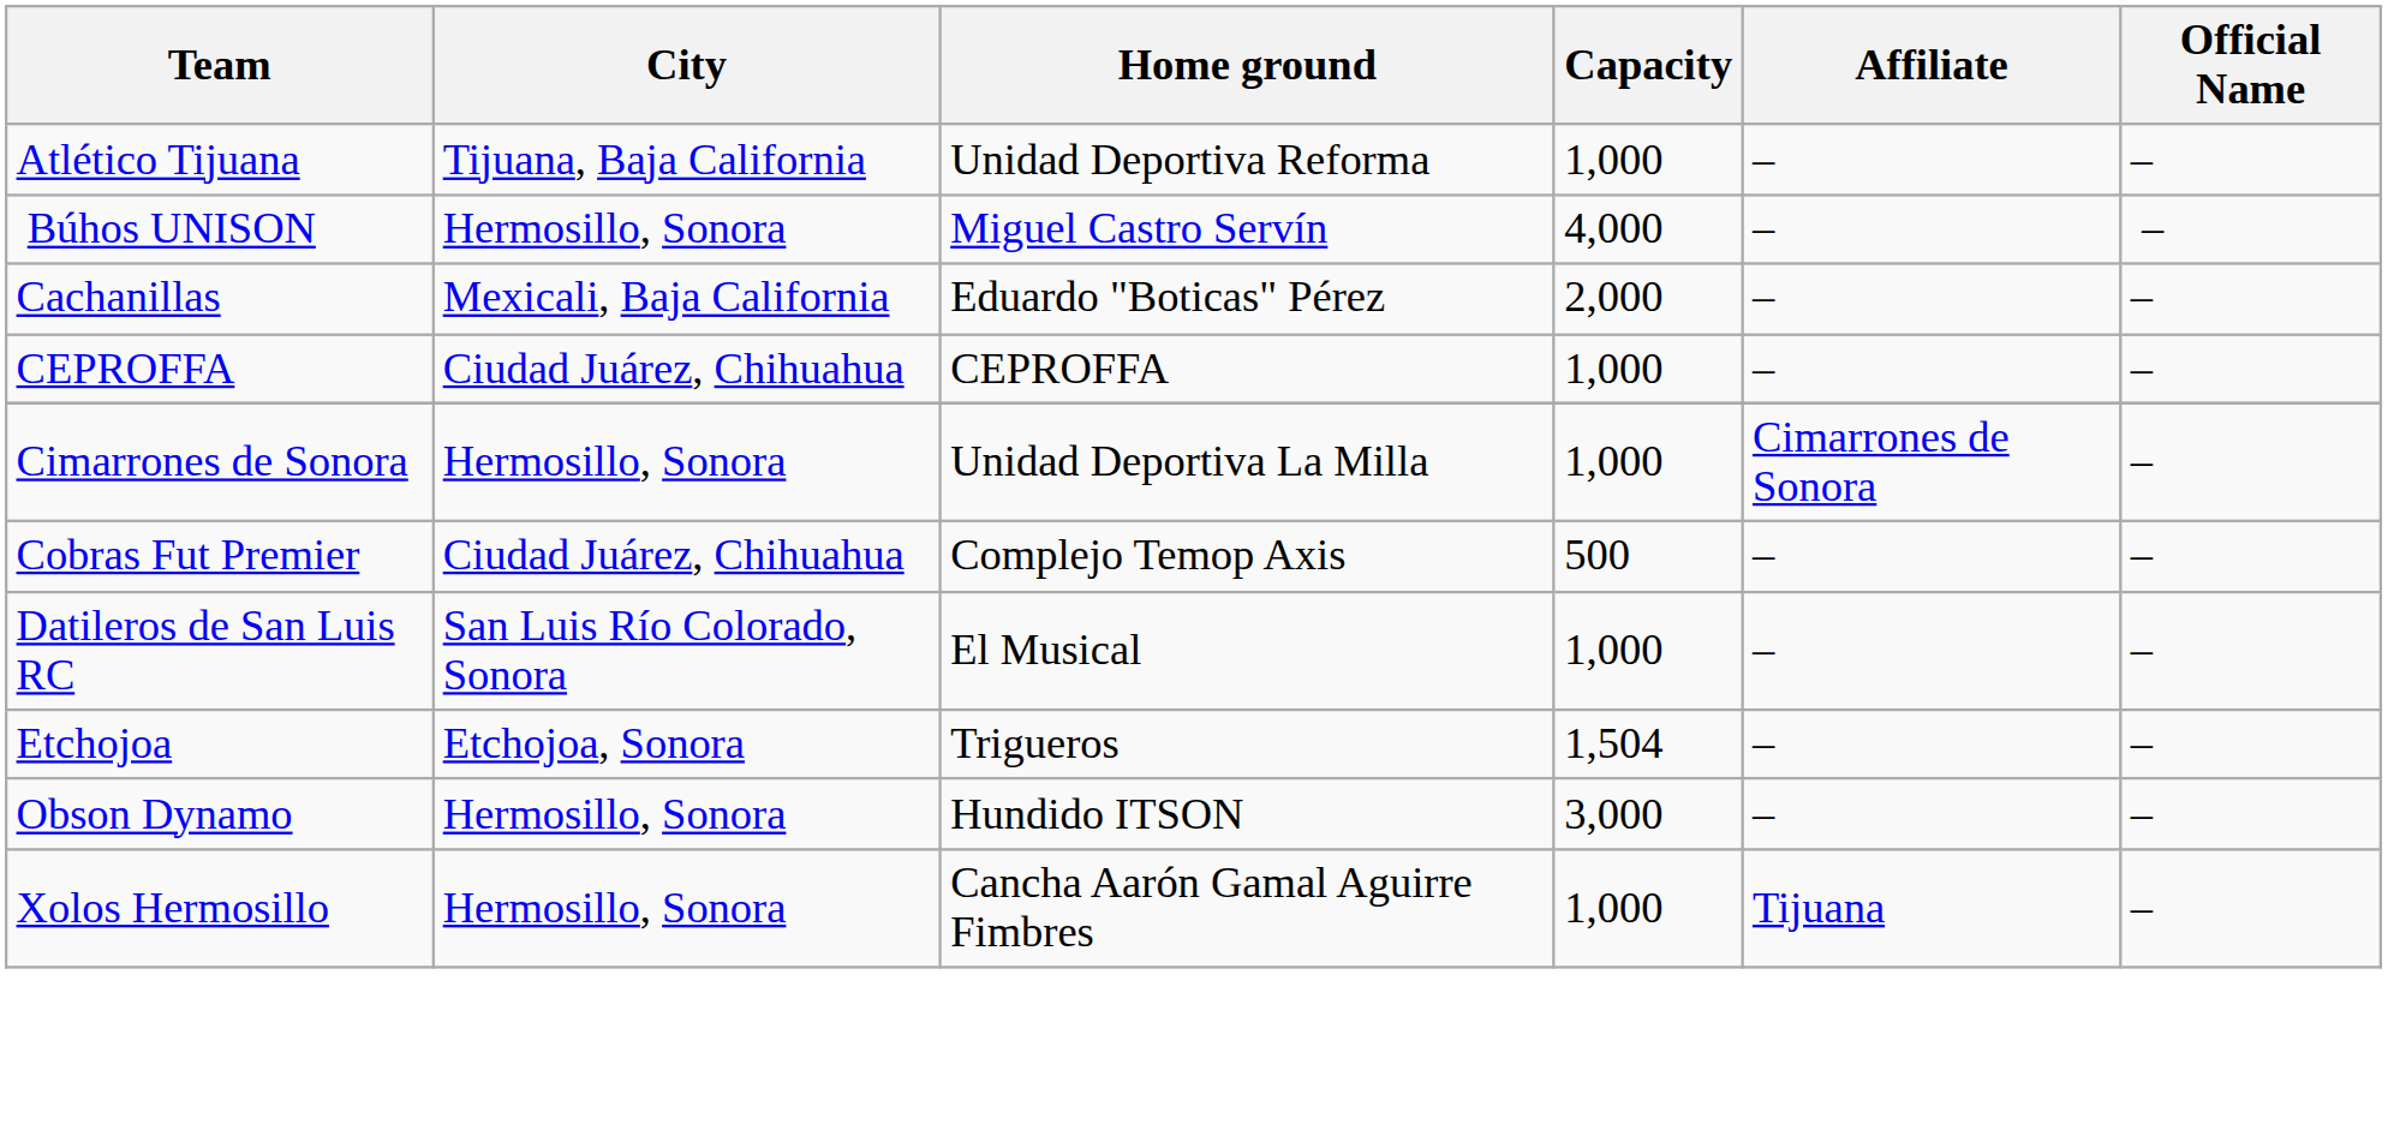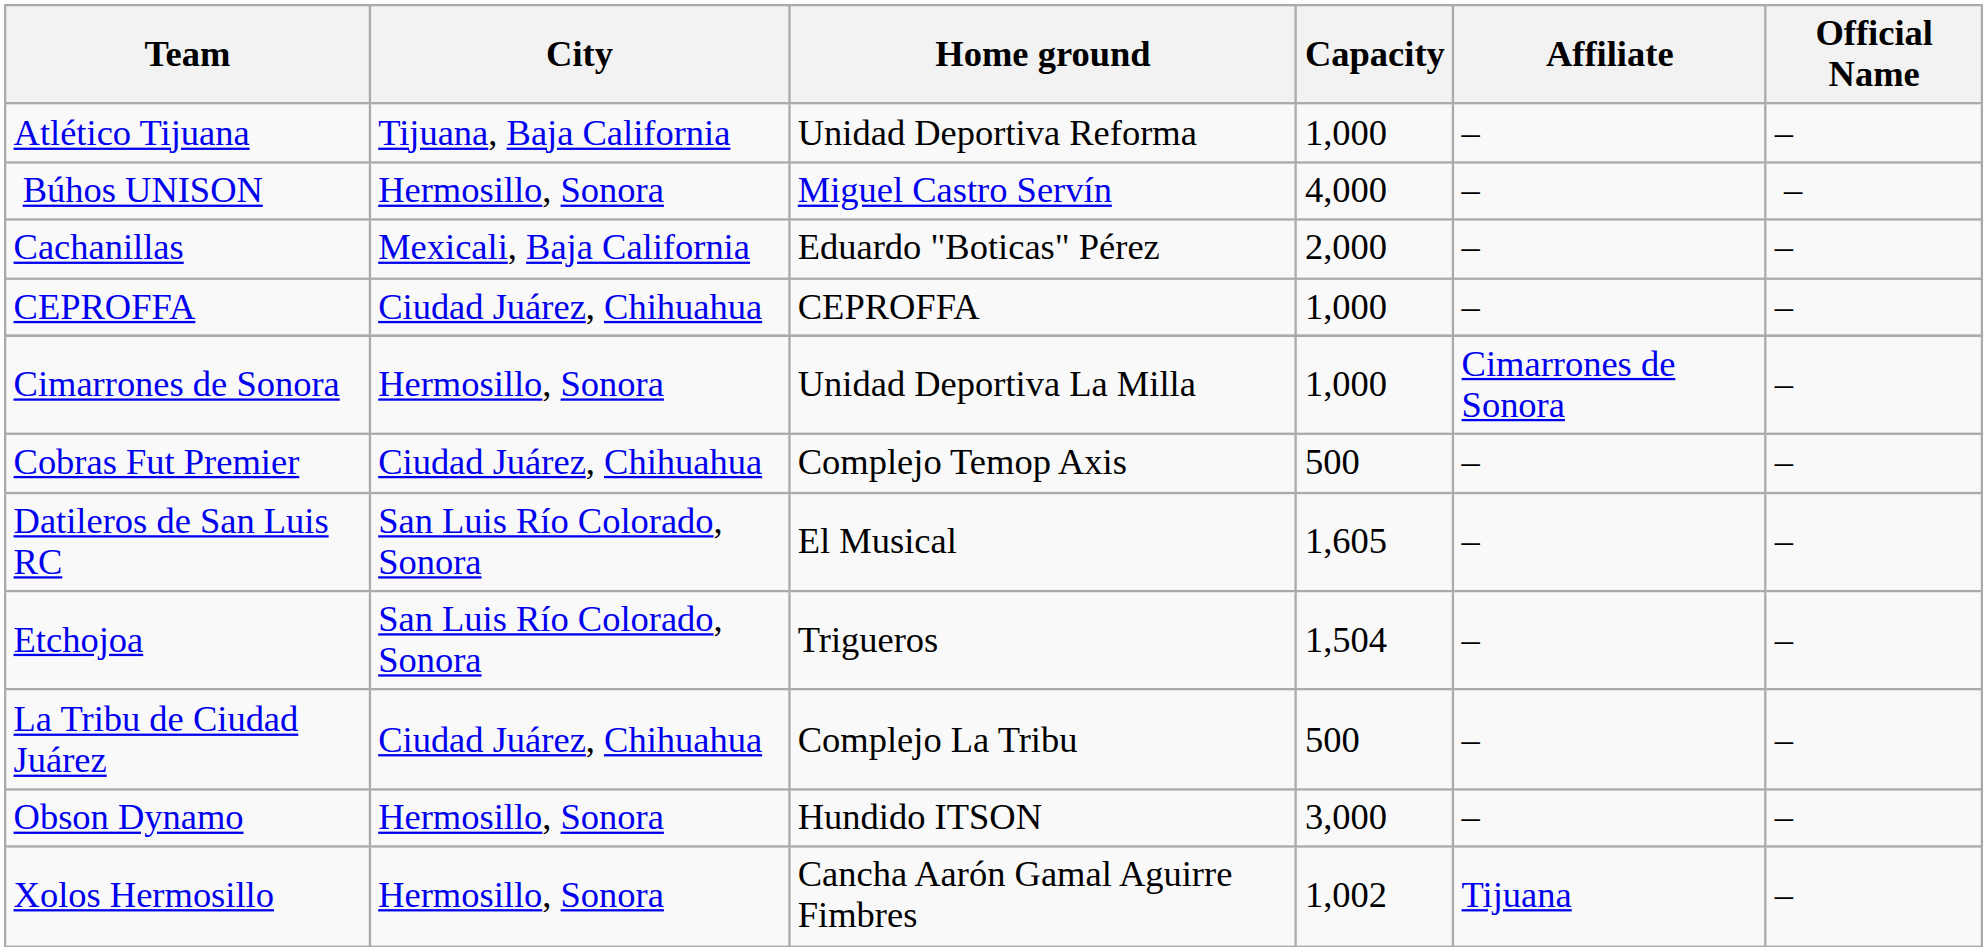Datileros de San Luis RC | Capacity: 1,000 -> 1,605
Etchojoa | City: Etchojoa, Sonora -> San Luis Río Colorado, Sonora
+ row: La Tribu de Ciudad Juárez | Ciudad Juárez, Chihuahua | Complejo La Tribu | 500 | – | –
Xolos Hermosillo | Capacity: 1,000 -> 1,002
